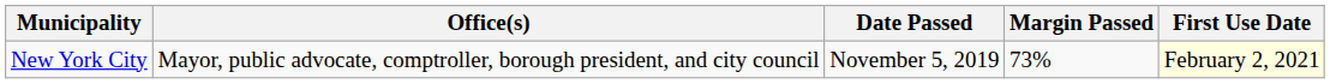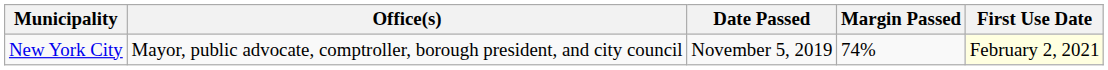New York City | Margin Passed: 73% -> 74%
